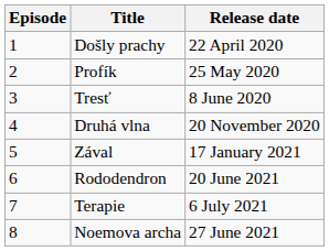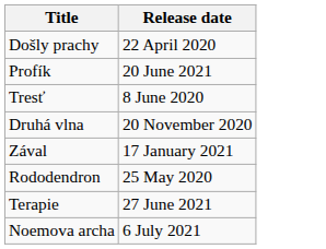- column: Episode | 1 | 2 | 3 | 4 | 5 | 6 | 7 | 8
Profík | Release date: 25 May 2020 -> 20 June 2021
Rododendron | Release date: 20 June 2021 -> 25 May 2020
Terapie | Release date: 6 July 2021 -> 27 June 2021
Noemova archa | Release date: 27 June 2021 -> 6 July 2021
